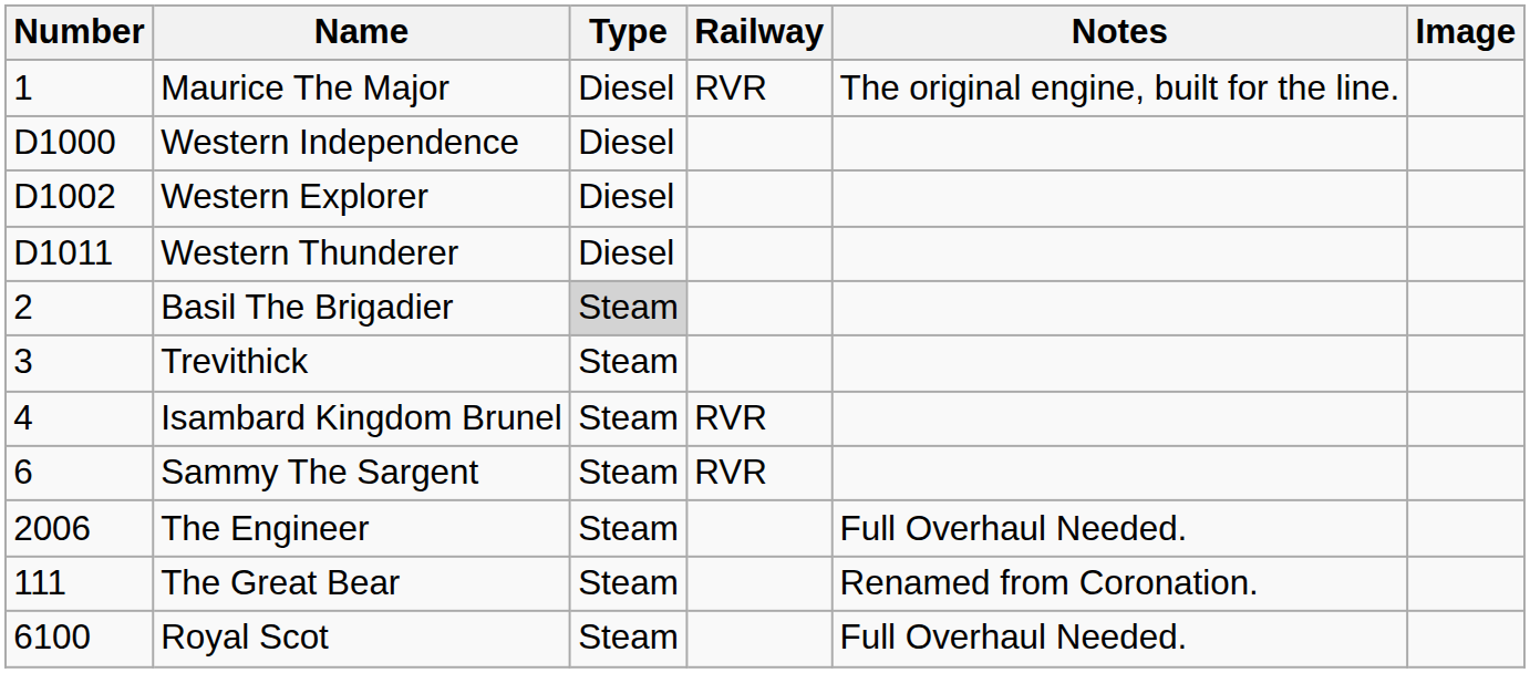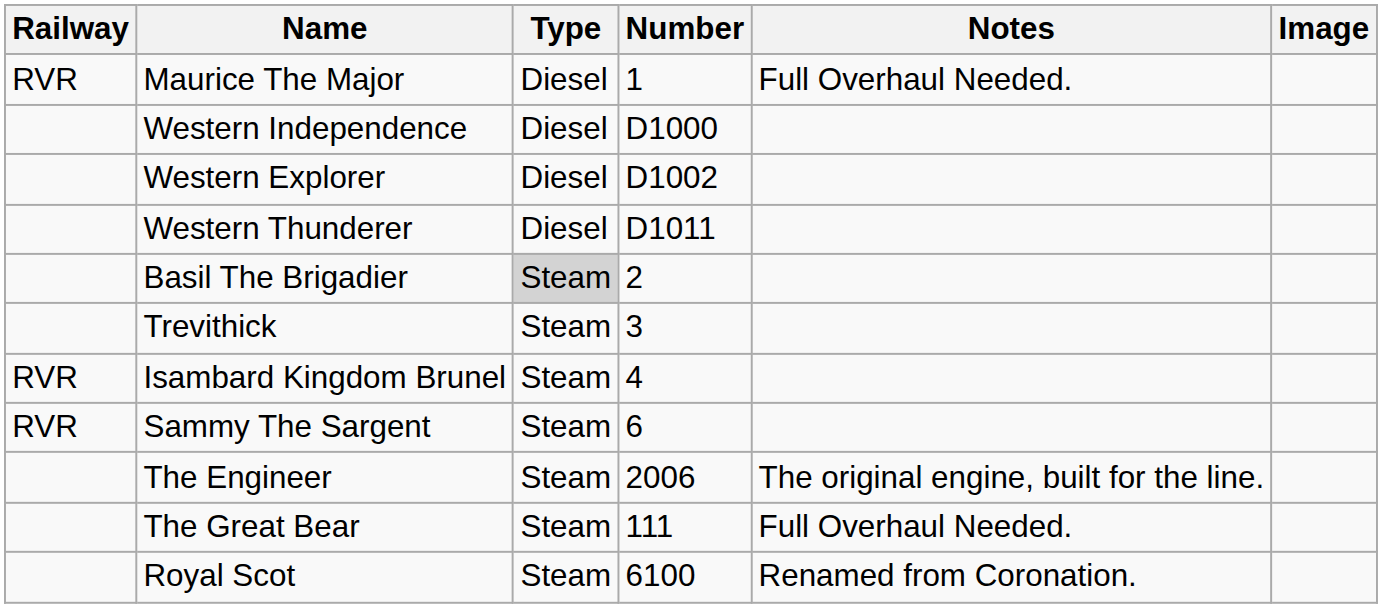columns swapped: Number <-> Railway
Maurice The Major | Notes: The original engine, built for the line. -> Full Overhaul Needed.
The Engineer | Notes: Full Overhaul Needed. -> The original engine, built for the line.
The Great Bear | Notes: Renamed from Coronation. -> Full Overhaul Needed.
Royal Scot | Notes: Full Overhaul Needed. -> Renamed from Coronation.
